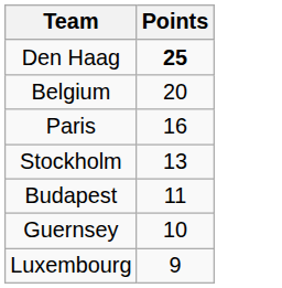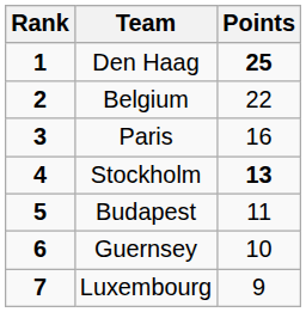+ column: Rank | 1 | 2 | 3 | 4 | 5 | 6 | 7
Belgium | Points: 20 -> 22
Stockholm | Points: normal -> bold
